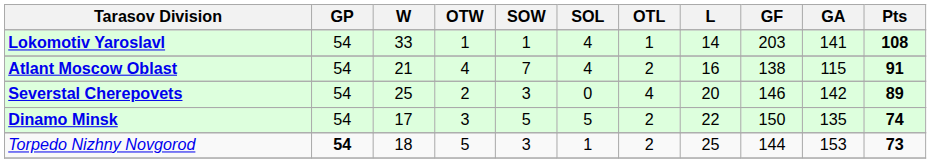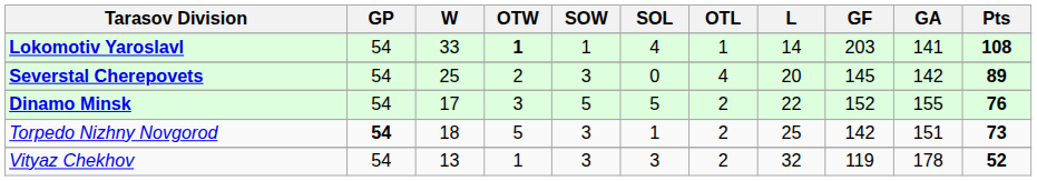Lokomotiv Yaroslavl | OTW: normal -> bold
- row: Atlant Moscow Oblast | 54 | 21 | 4 | 7 | 4 | 2 | 16 | 138 | 115 | 91
Severstal Cherepovets | GF: 146 -> 145
Dinamo Minsk | GF: 150 -> 152
Dinamo Minsk | GA: 135 -> 155
Dinamo Minsk | Pts: 74 -> 76
Torpedo Nizhny Novgorod | GF: 144 -> 142
Torpedo Nizhny Novgorod | GA: 153 -> 151
+ row: Vityaz Chekhov | 54 | 13 | 1 | 3 | 3 | 2 | 32 | 119 | 178 | 52
